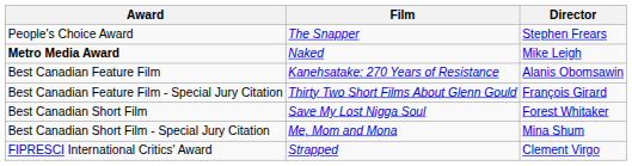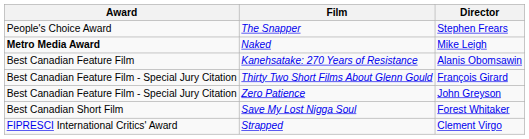+ row: Best Canadian Feature Film - Special Jury Citation | Zero Patience | John Greyson
- row: Best Canadian Short Film - Special Jury Citation | Me, Mom and Mona | Mina Shum
